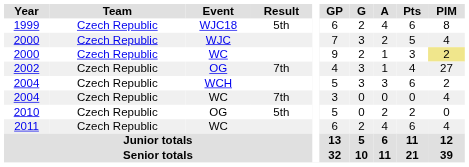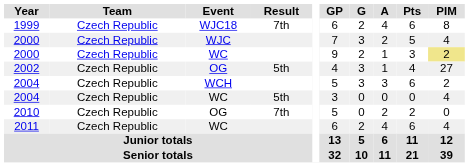1999 | Result: 5th -> 7th
2002 | Result: 7th -> 5th
2004 / WC | Result: 7th -> 5th
2010 | Result: 5th -> 7th
